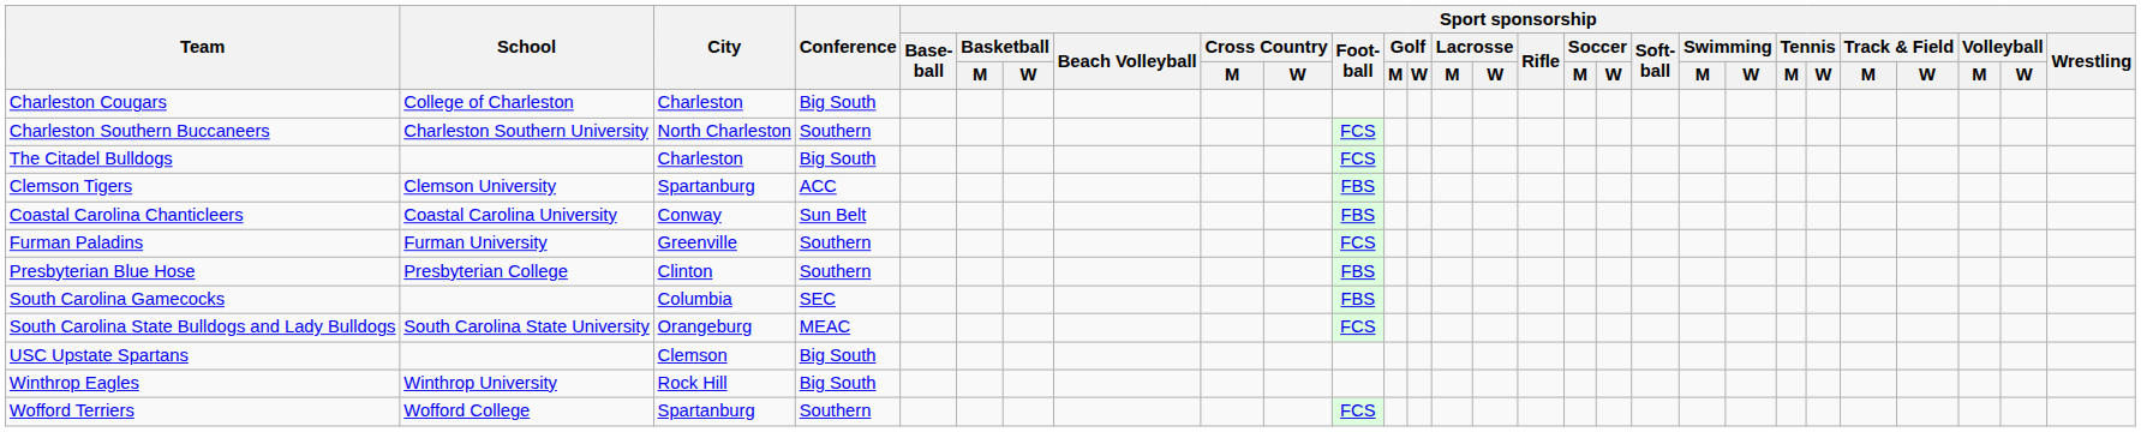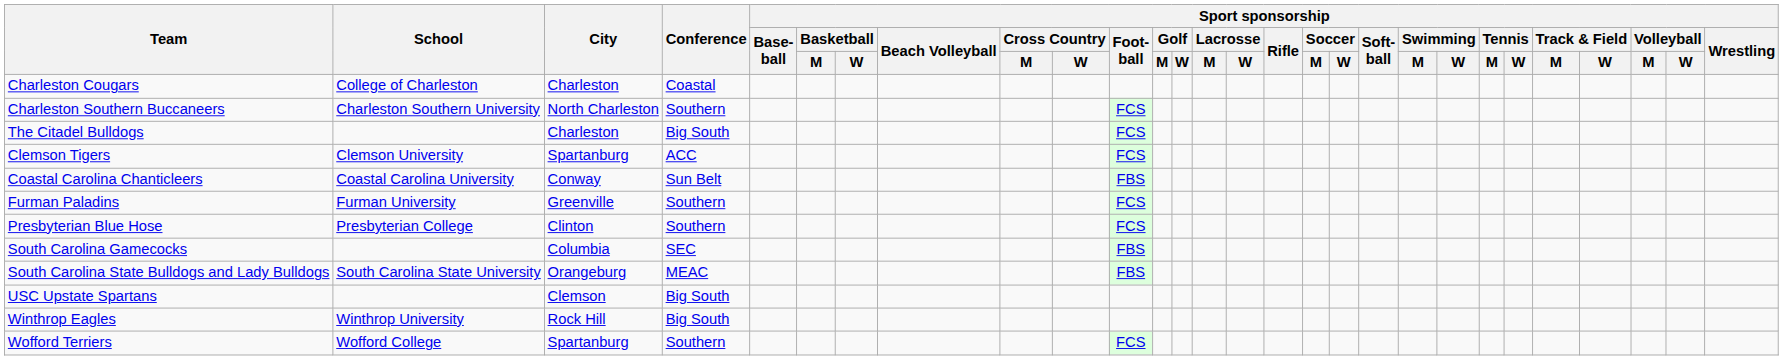Charleston Cougars | Conference: Big South -> Coastal
Clemson Tigers | Sport sponsorship / Foot- ball: FBS -> FCS
Presbyterian Blue Hose | Sport sponsorship / Foot- ball: FBS -> FCS
South Carolina State Bulldogs and Lady Bulldogs | Sport sponsorship / Foot- ball: FCS -> FBS
